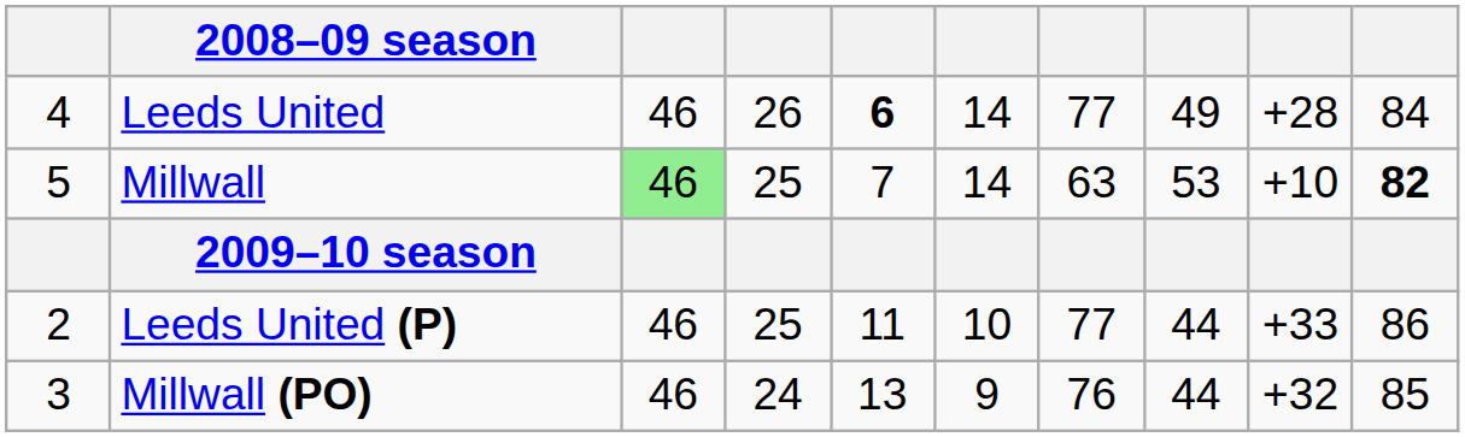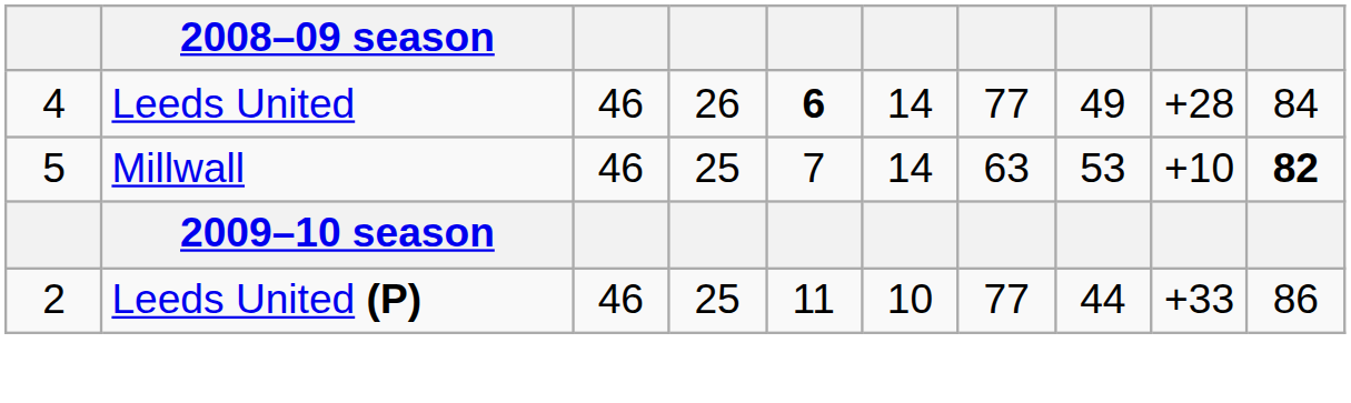Millwall | column 3: lightgreen background -> no background
- row: 3 | Millwall (PO) | 46 | 24 | 13 | 9 | 76 | 44 | +32 | 85
